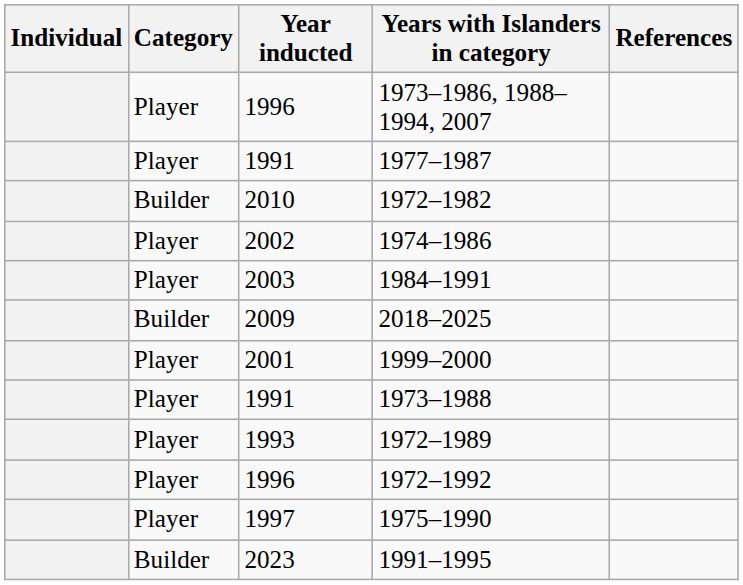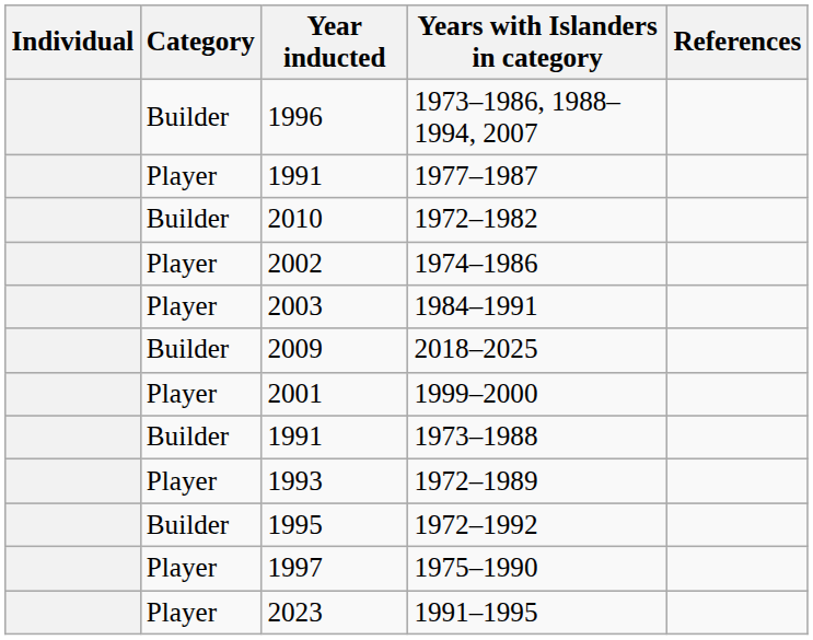1973–1986, 1988–1994, 2007 | Category: Player -> Builder
1973–1988 | Category: Player -> Builder
1972–1992 | Category: Player -> Builder
1972–1992 | Year inducted: 1996 -> 1995
1991–1995 | Category: Builder -> Player
